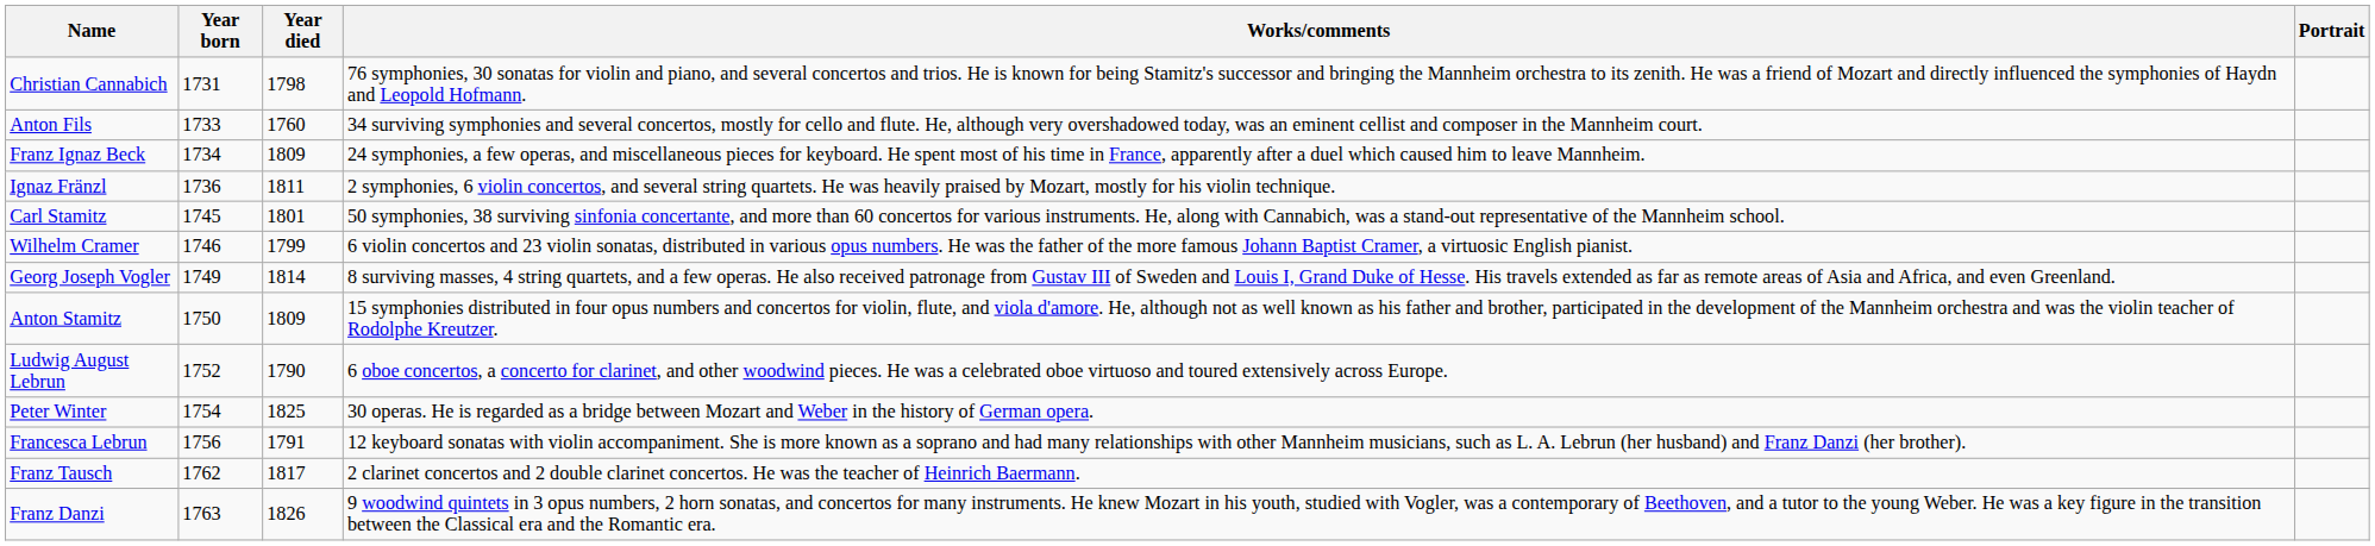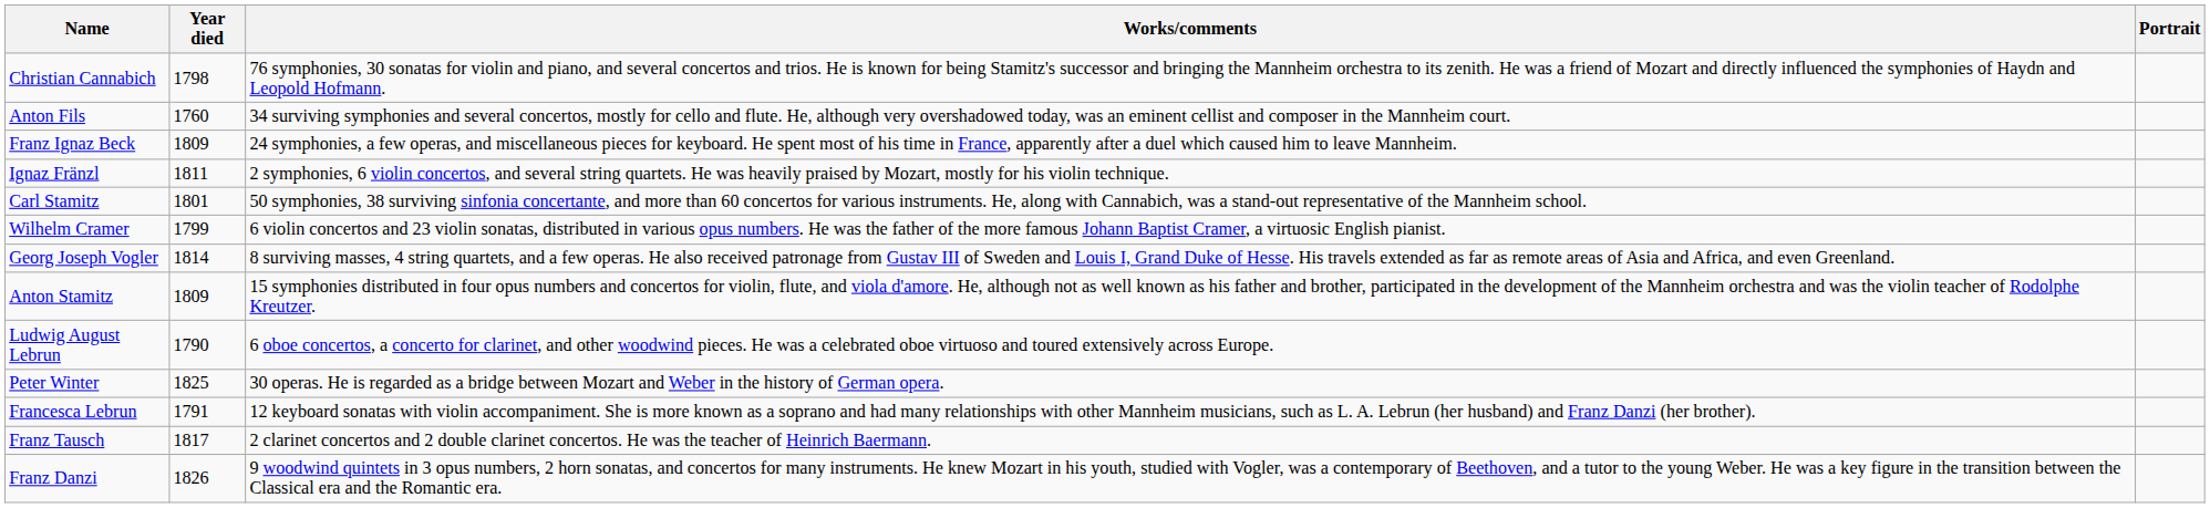- column: Year born | 1731 | 1733 | 1734 | 1736 | 1745 | 1746 | 1749 | 1750 | 1752 | 1754 | 1756 | 1762 | 1763
